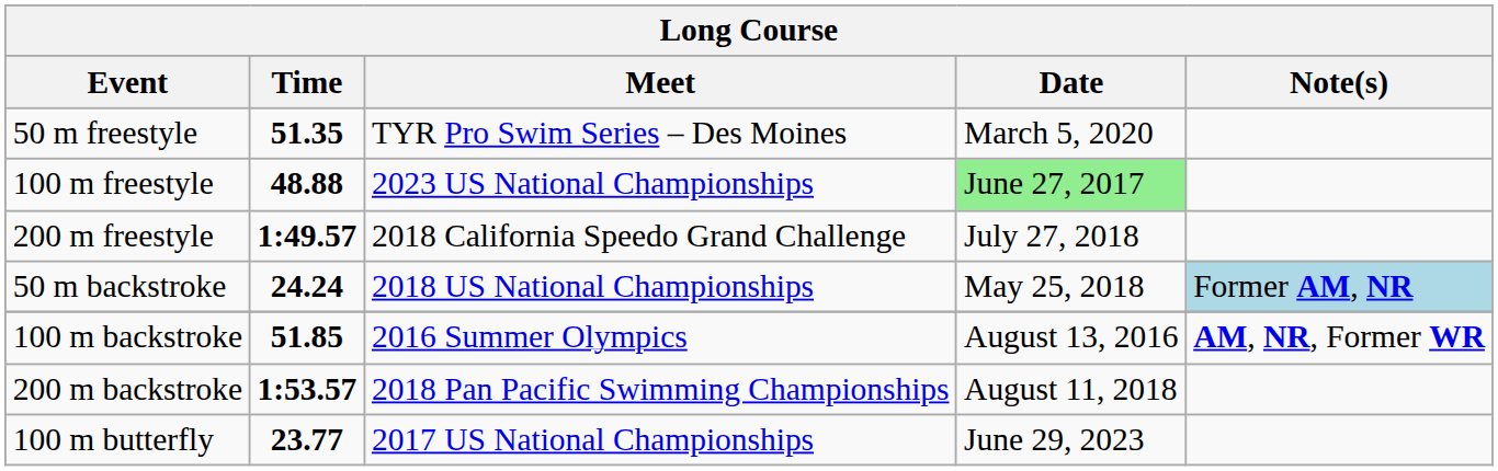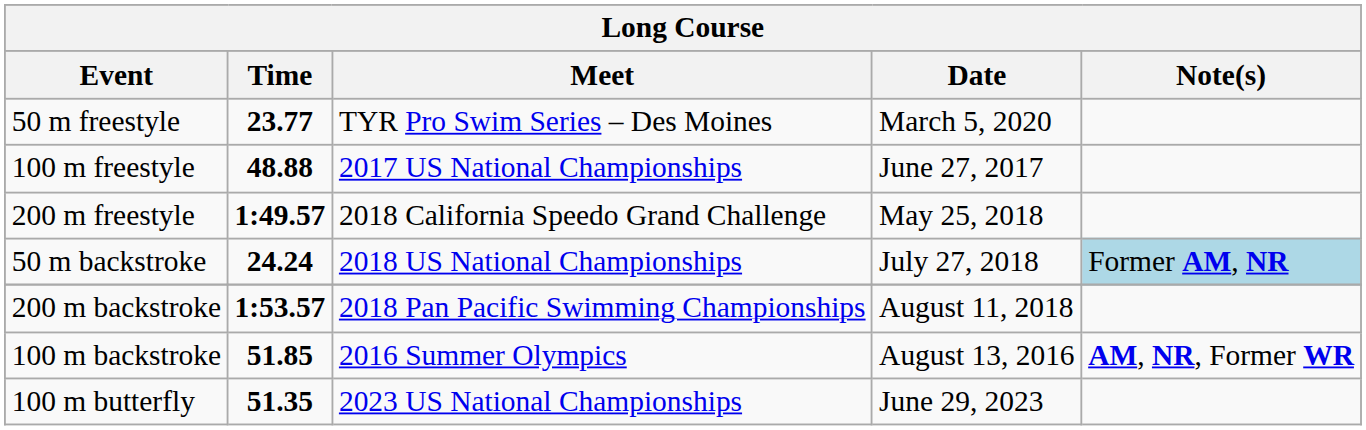50 m freestyle | Time: 51.35 -> 23.77
100 m freestyle | Meet: 2023 US National Championships -> 2017 US National Championships
100 m freestyle | Date: lightgreen background -> no background
200 m freestyle | Date: July 27, 2018 -> May 25, 2018
50 m backstroke | Date: May 25, 2018 -> July 27, 2018
rows swapped: 100 m backstroke <-> 200 m backstroke
100 m butterfly | Time: 23.77 -> 51.35
100 m butterfly | Meet: 2017 US National Championships -> 2023 US National Championships
